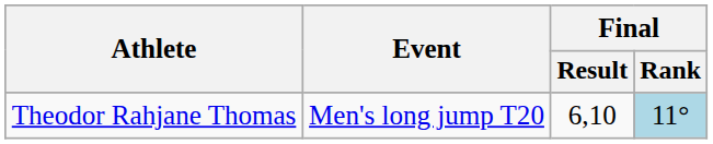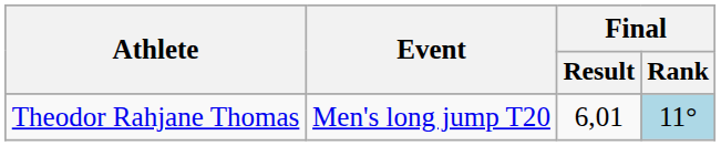Theodor Rahjane Thomas | Final / Result: 6,10 -> 6,01
